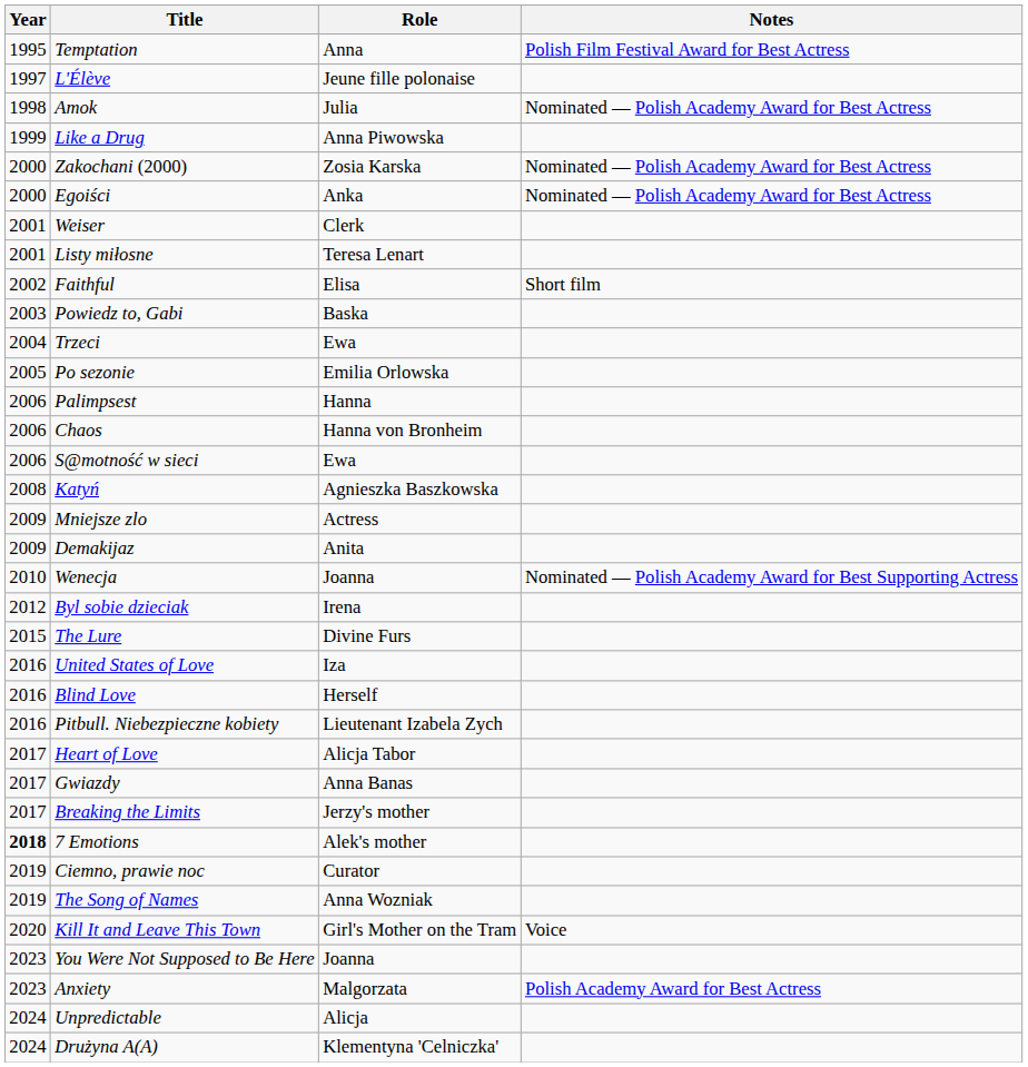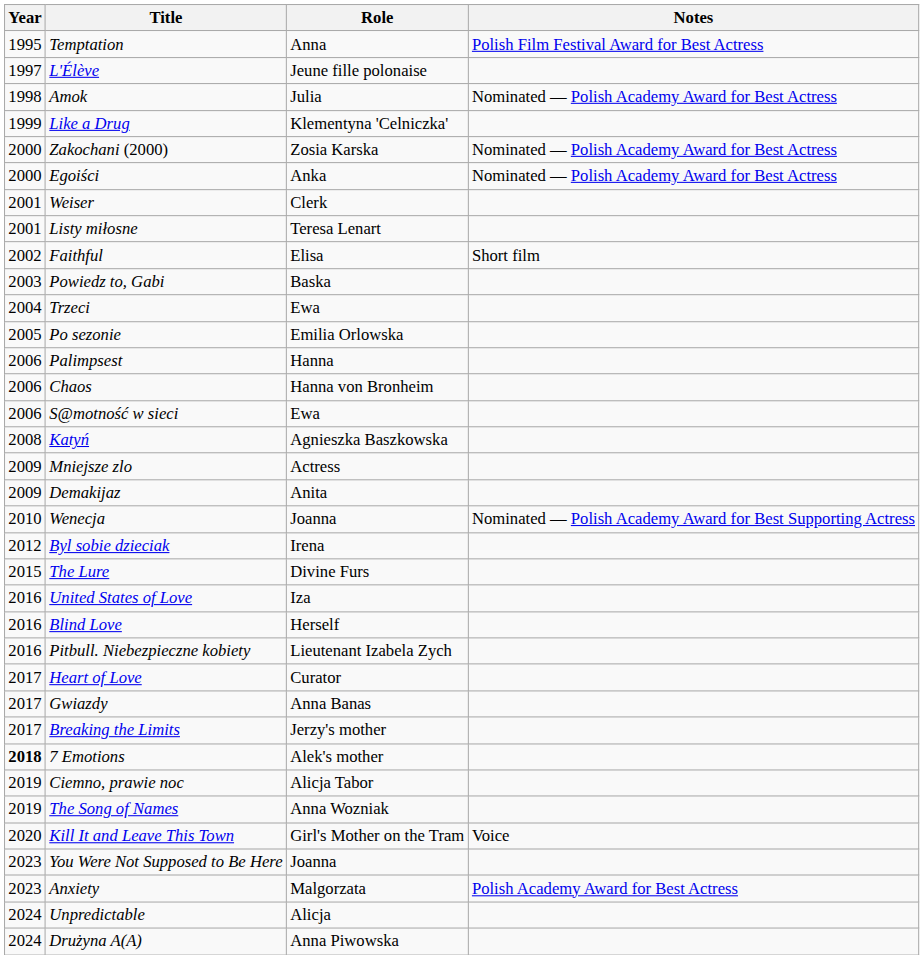Like a Drug | Role: Anna Piwowska -> Klementyna 'Celniczka'
Heart of Love | Role: Alicja Tabor -> Curator
Ciemno, prawie noc | Role: Curator -> Alicja Tabor
Drużyna A(A) | Role: Klementyna 'Celniczka' -> Anna Piwowska
